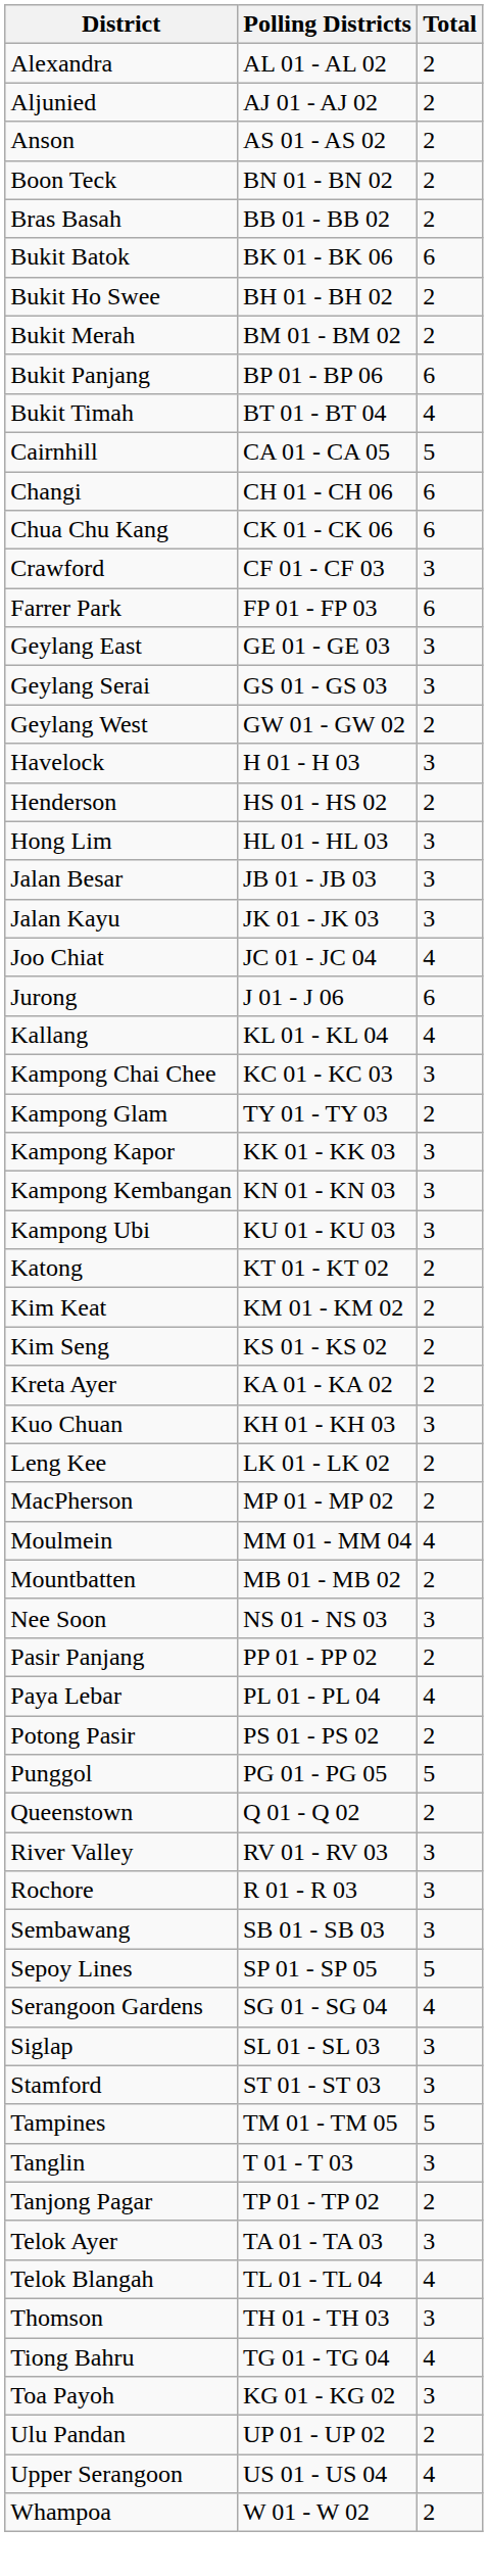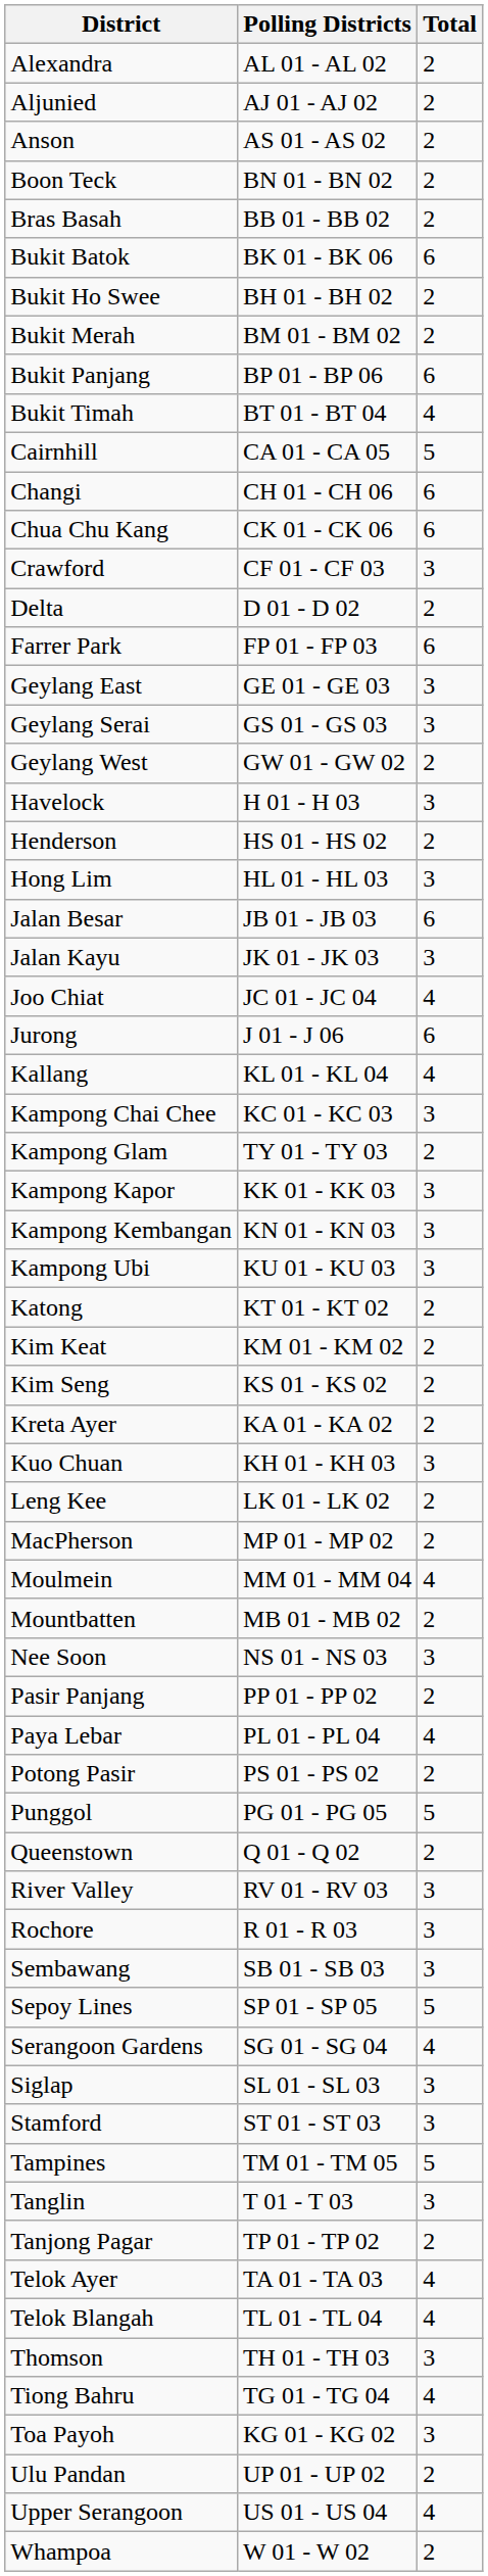+ row: Delta | D 01 - D 02 | 2
Jalan Besar | Total: 3 -> 6
Telok Ayer | Total: 3 -> 4
